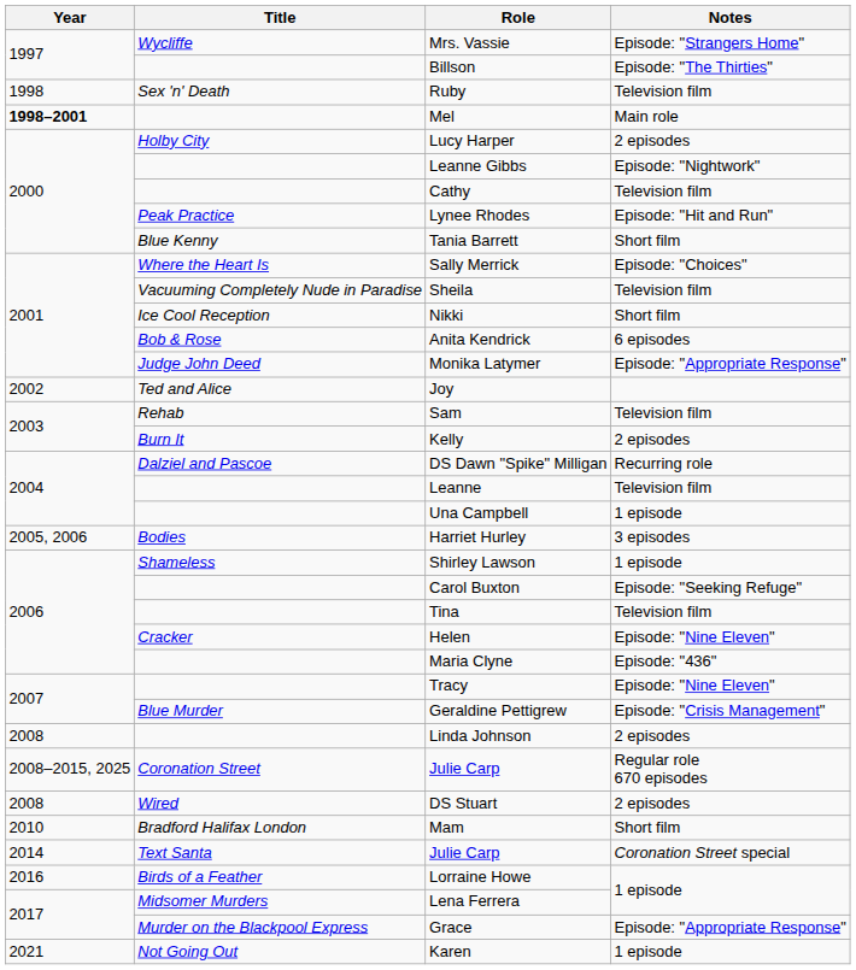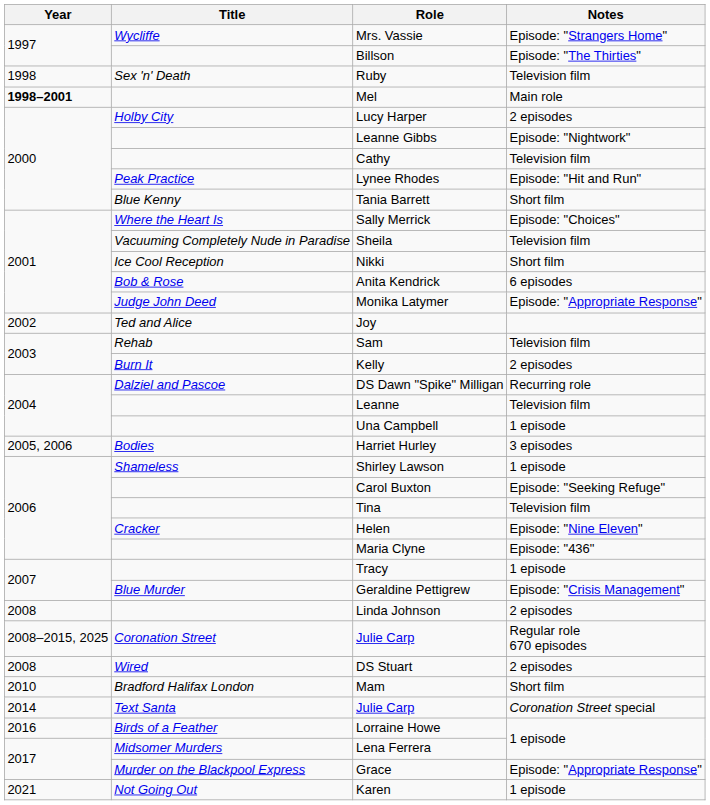Tracy | Notes: Episode: "Nine Eleven" -> 1 episode
